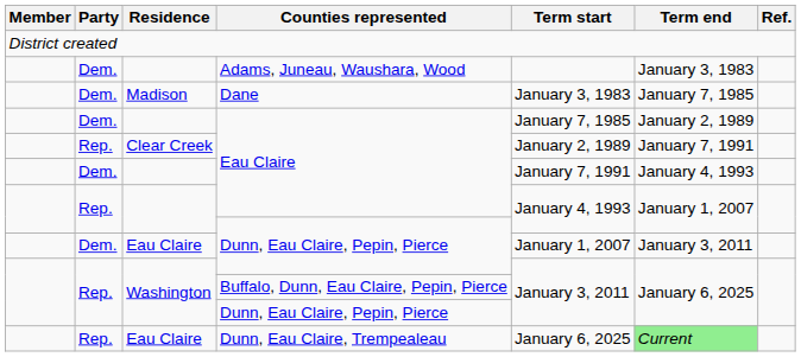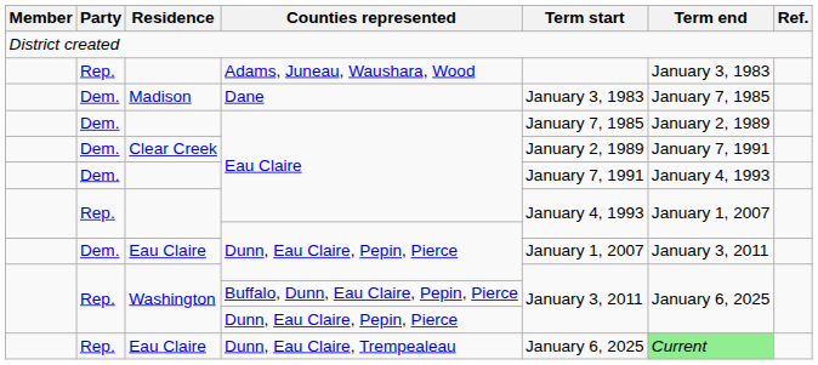Adams, Juneau, Waushara, Wood | Party: Dem. -> Rep.
Clear Creek / Eau Claire | Party: Rep. -> Dem.
